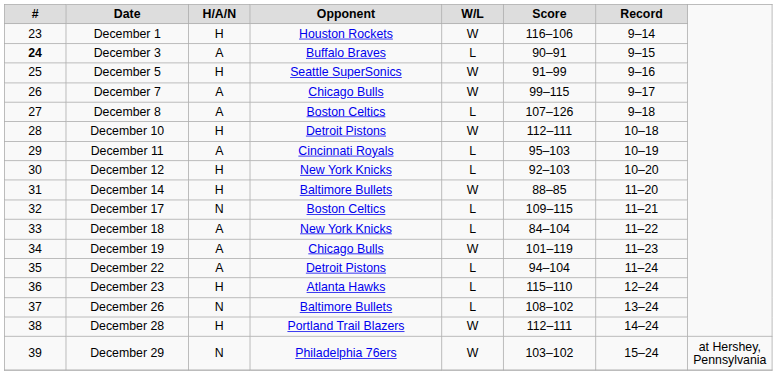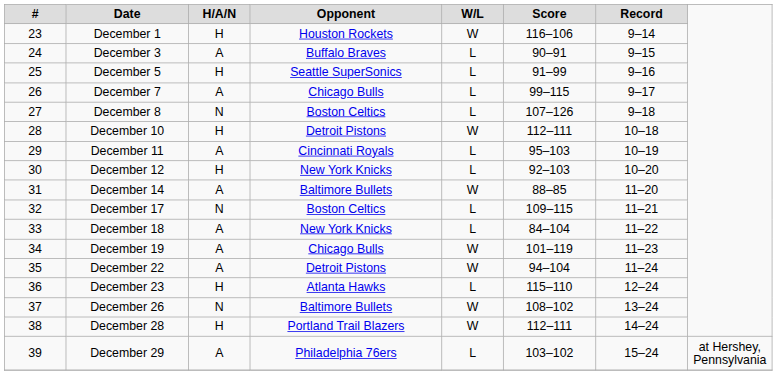December 3 | #: bold -> normal
December 5 | W/L: W -> L
December 7 | W/L: W -> L
December 8 | H/A/N: A -> N
December 14 | H/A/N: H -> A
December 22 | W/L: L -> W
December 26 | W/L: L -> W
December 29 | H/A/N: N -> A
December 29 | W/L: W -> L
